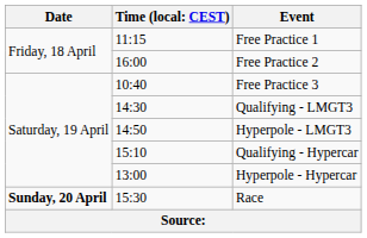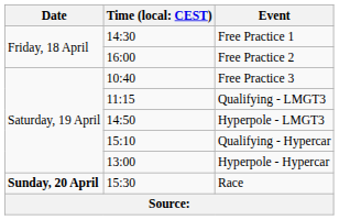Free Practice 1 | column 2: 11:15 -> 14:30
Qualifying - LMGT3 | column 2: 14:30 -> 11:15
